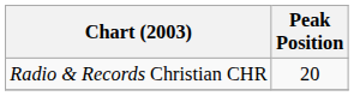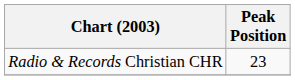Radio & Records Christian CHR | Peak Position: 20 -> 23
